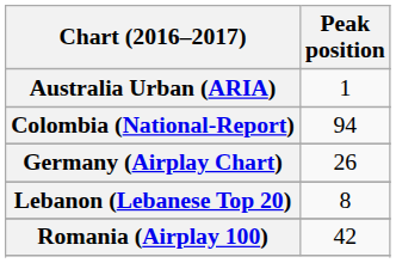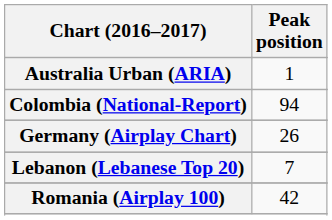Lebanon (Lebanese Top 20) | Peak position: 8 -> 7
